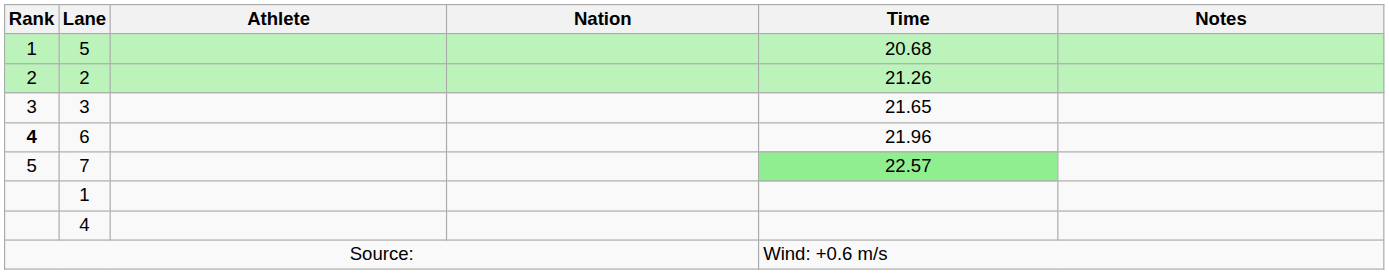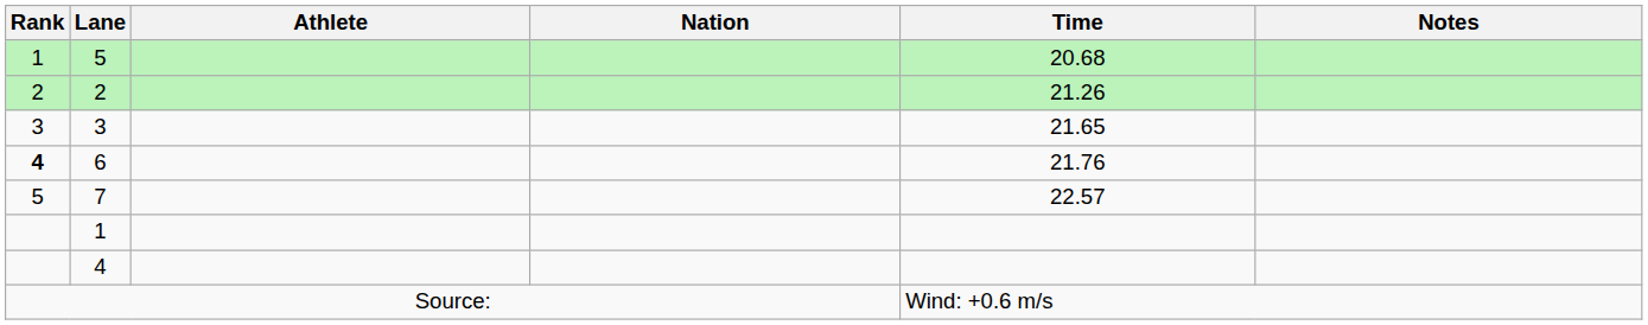6 | Time: 21.96 -> 21.76
7 | Time: lightgreen background -> no background
